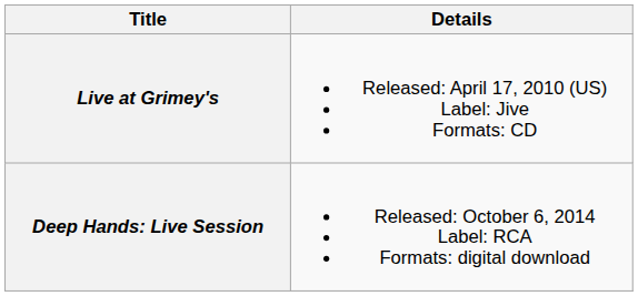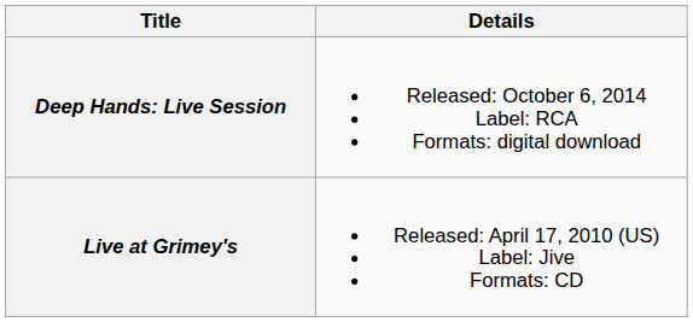rows swapped: Live at Grimey's <-> Deep Hands: Live Session
